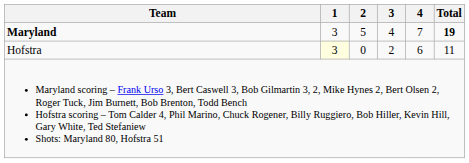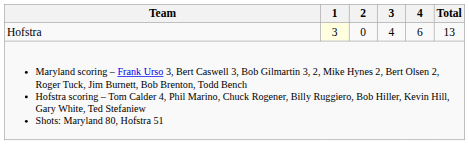- row: Maryland | 3 | 5 | 4 | 7 | 19
Hofstra | 3: 2 -> 4
Hofstra | Total: 11 -> 13
